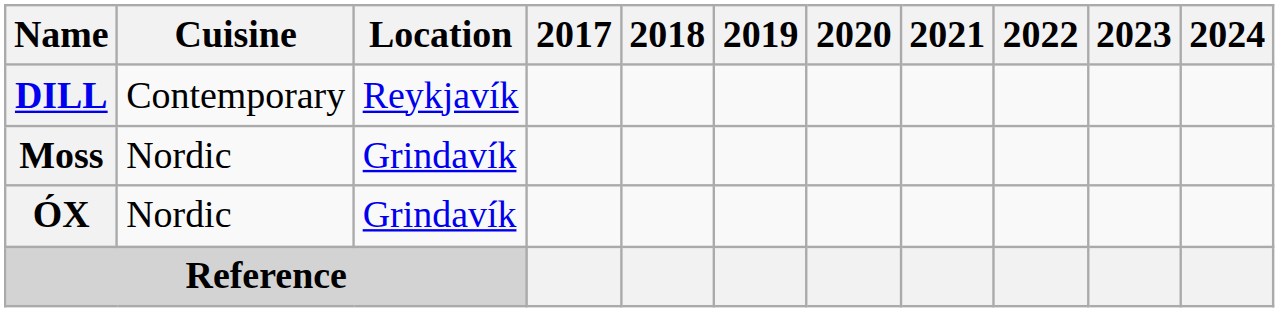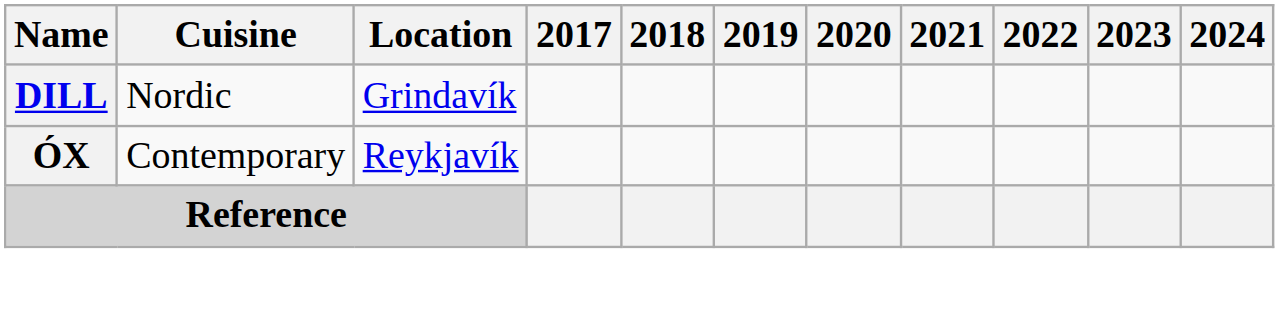DILL | Cuisine: Contemporary -> Nordic
DILL | Location: Reykjavík -> Grindavík
- row: Moss | Nordic | Grindavík
ÓX | Cuisine: Nordic -> Contemporary
ÓX | Location: Grindavík -> Reykjavík
